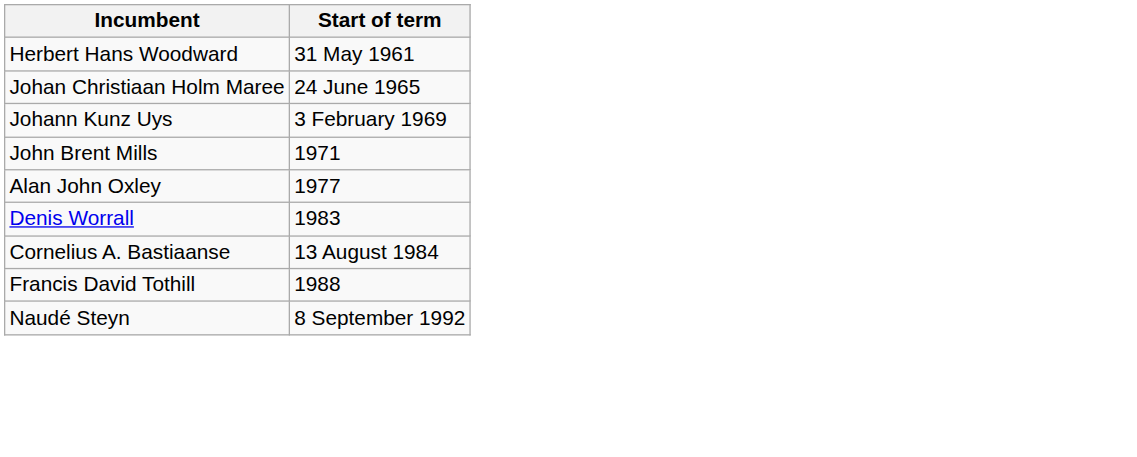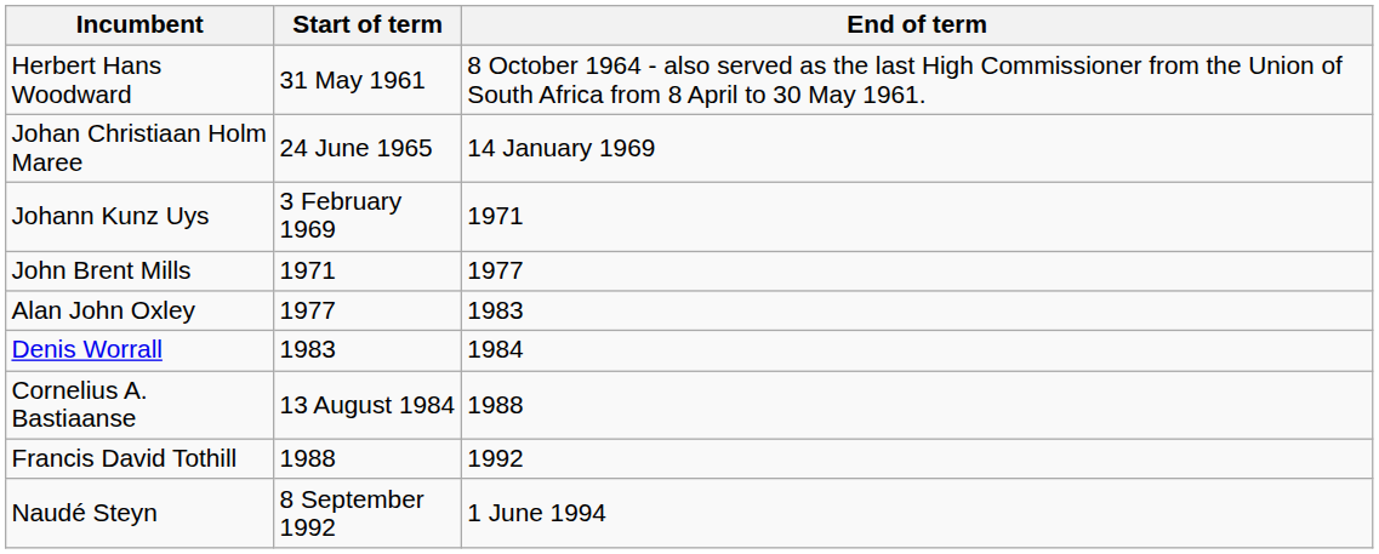+ column: End of term | 8 October 1964 - also served as the last High Commissioner from the Union of South Africa from 8 April to 30 May 1961. | 14 January 1969 | 1971 | 1977 | 1983 | 1984 | 1988 | 1992 | 1 June 1994
